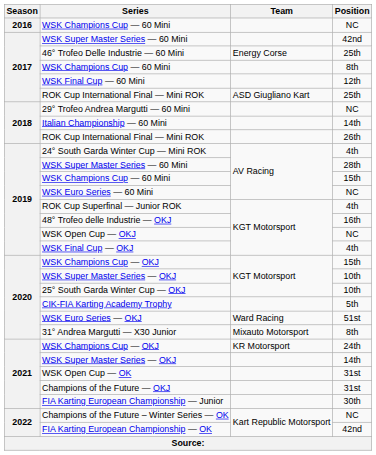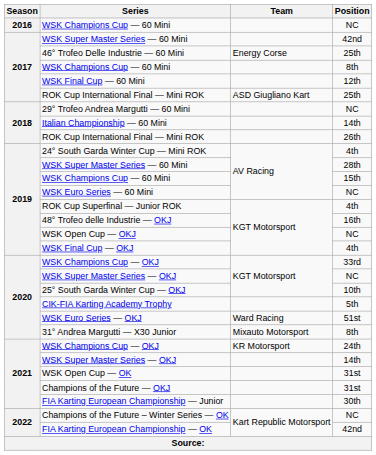2020 / WSK Champions Cup — OKJ | Position: 15th -> 33rd
2020 / WSK Super Master Series — OKJ | Position: 10th -> NC
